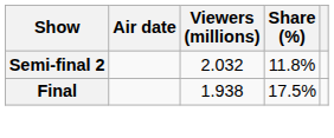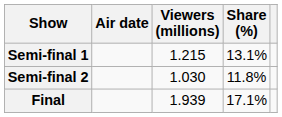+ row: Semi-final 1 | 1.215 | 13.1%
Semi-final 2 | Viewers (millions): 2.032 -> 1.030
Final | Viewers (millions): 1.938 -> 1.939
Final | Share (%): 17.5% -> 17.1%
